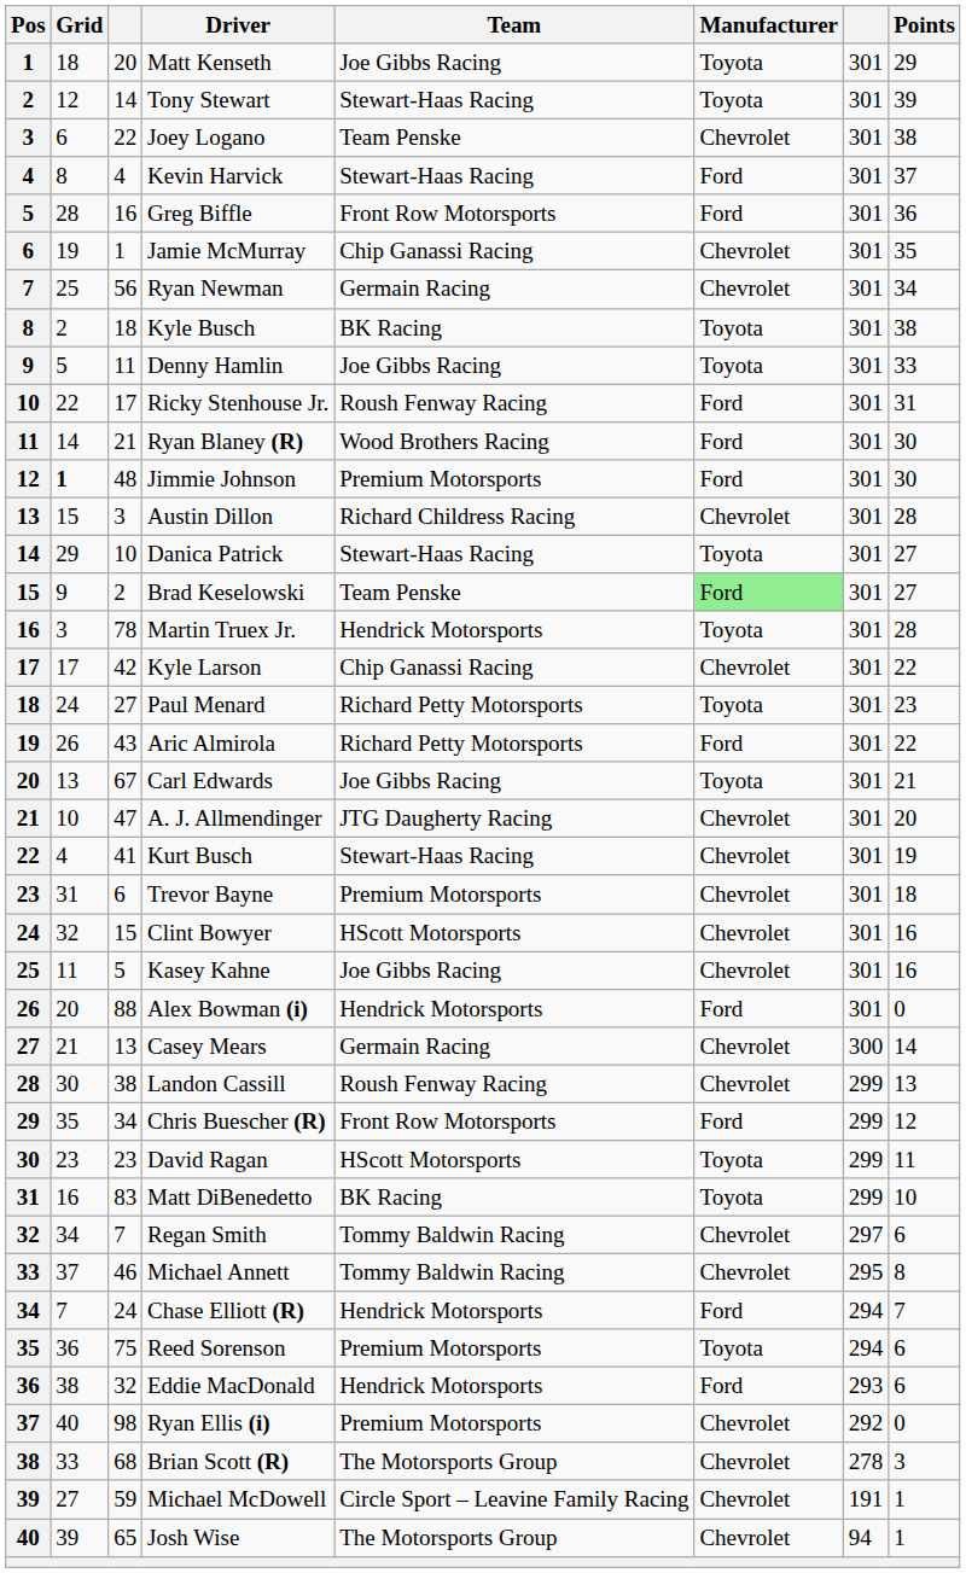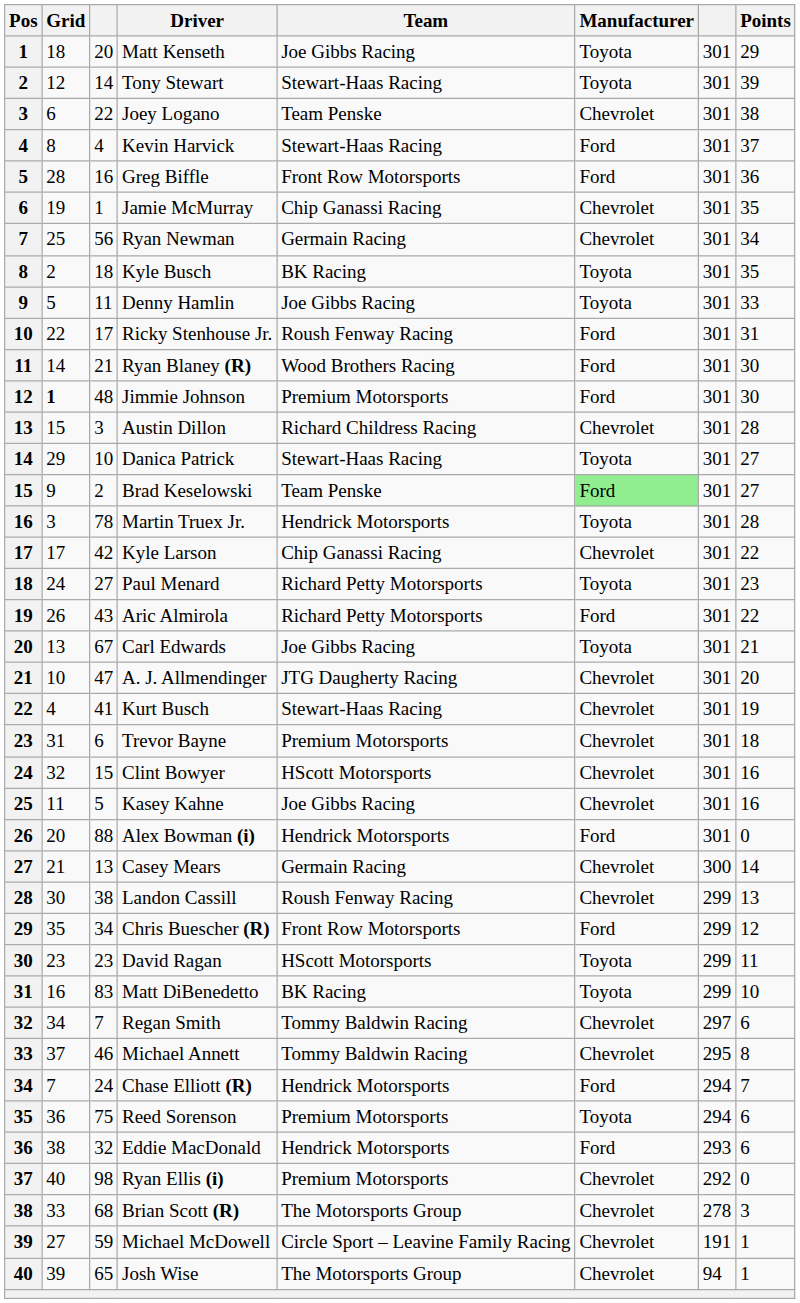Kyle Busch | Points: 38 -> 35
